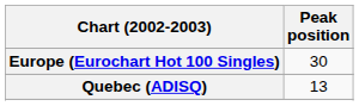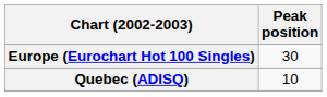Quebec (ADISQ) | Peak position: 13 -> 10
